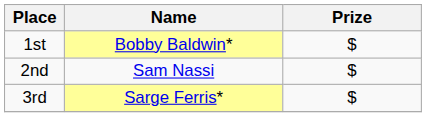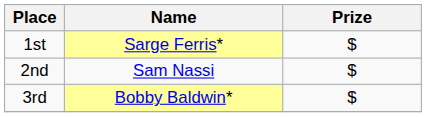1st | Name: Bobby Baldwin* -> Sarge Ferris*
3rd | Name: Sarge Ferris* -> Bobby Baldwin*
